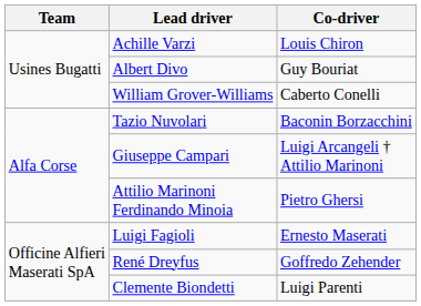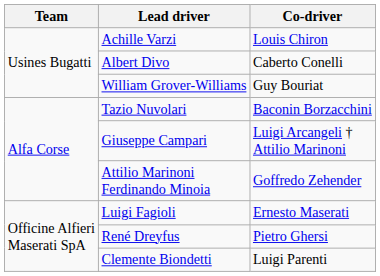Albert Divo | Co-driver: Guy Bouriat -> Caberto Conelli
William Grover-Williams | Co-driver: Caberto Conelli -> Guy Bouriat
Attilio Marinoni Ferdinando Minoia | Co-driver: Pietro Ghersi -> Goffredo Zehender
René Dreyfus | Co-driver: Goffredo Zehender -> Pietro Ghersi
